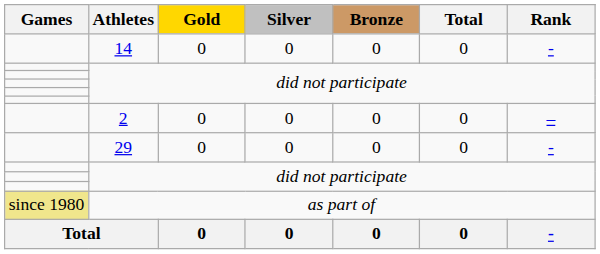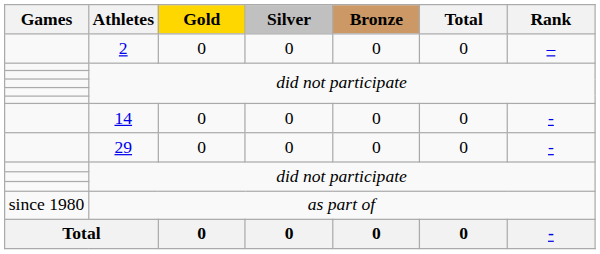rows swapped: 2 <-> 14
as part of | Games: khaki background -> no background
